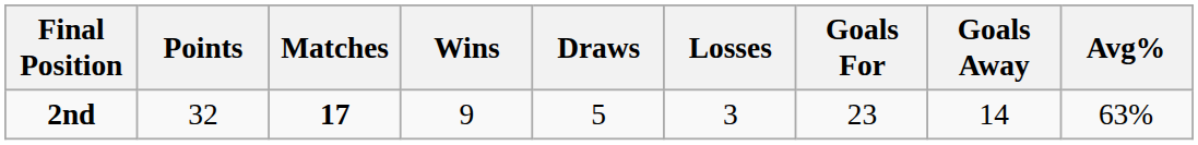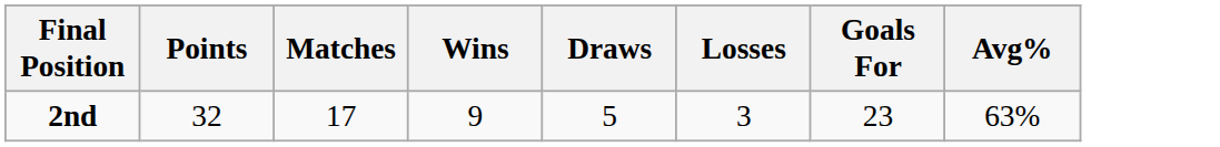- column: Goals Away | 14
2nd | Matches: bold -> normal
